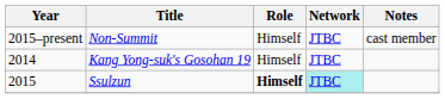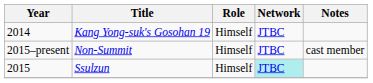rows swapped: Kang Yong-suk's Gosohan 19 <-> Non-Summit
Ssulzun | Role: bold -> normal
